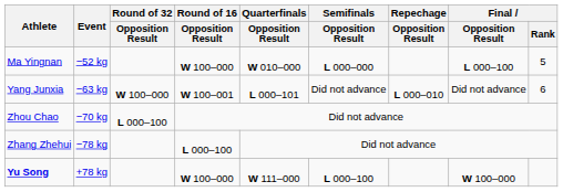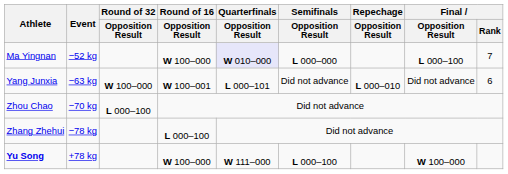Ma Yingnan | Quarterfinals / Opposition Result: no background -> lavender background
Ma Yingnan | Final / Rank: 5 -> 7
